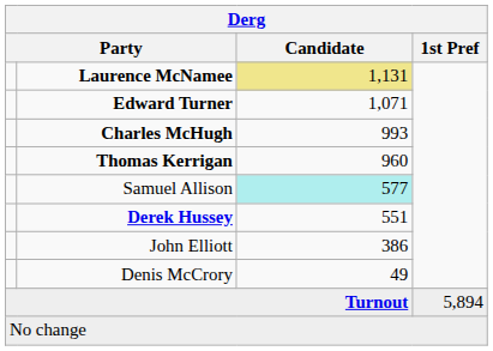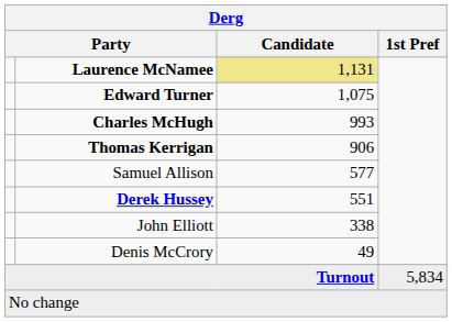Edward Turner | Candidate: 1,071 -> 1,075
Thomas Kerrigan | Candidate: 960 -> 906
Samuel Allison | Candidate: paleturquoise background -> no background
John Elliott | Candidate: 386 -> 338
Turnout | 1st Pref: 5,894 -> 5,834
